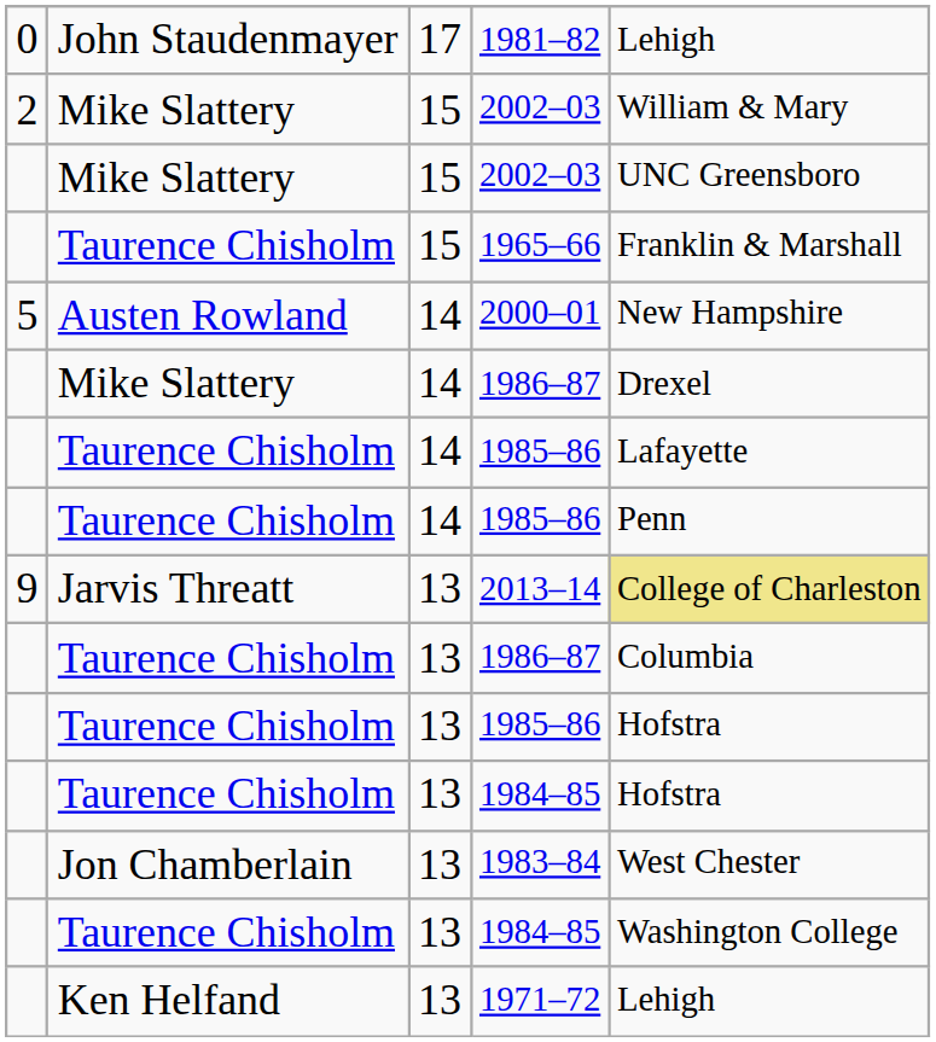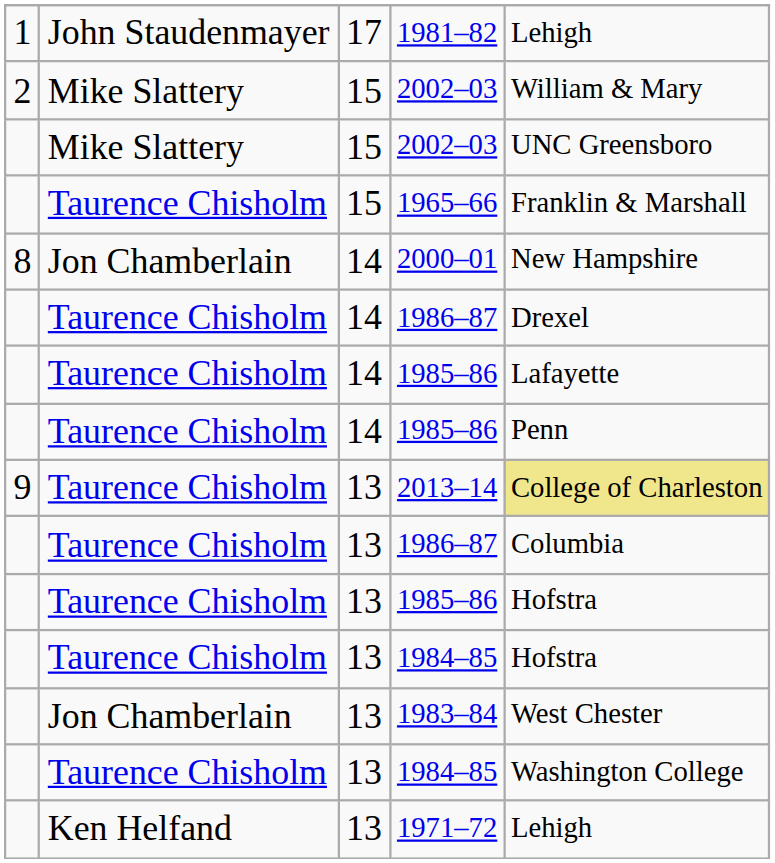1981–82 | column 1: 0 -> 1
2000–01 | column 1: 5 -> 8
2000–01 | column 2: Austen Rowland -> Jon Chamberlain
14 / 1986–87 | column 2: Mike Slattery -> Taurence Chisholm
2013–14 | column 2: Jarvis Threatt -> Taurence Chisholm
